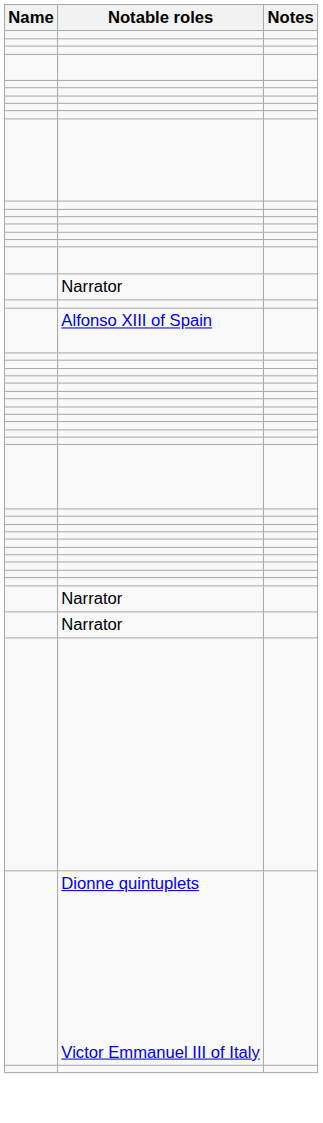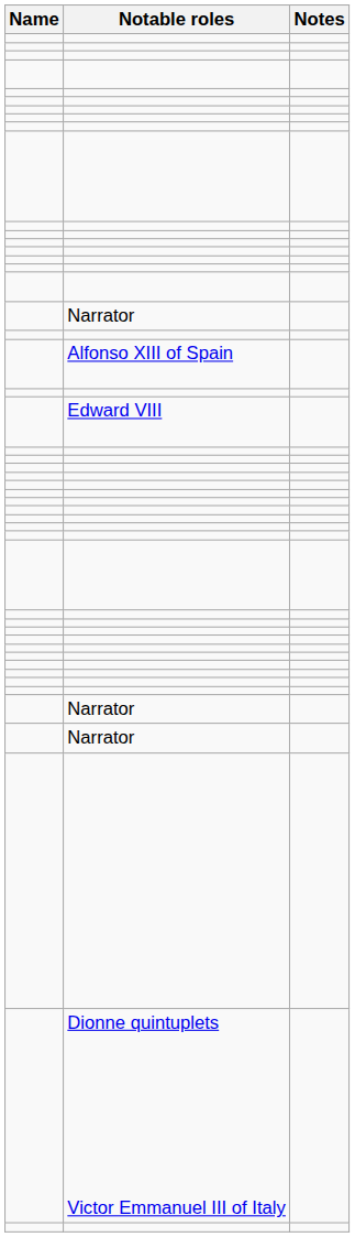+ row: Edward VIII
